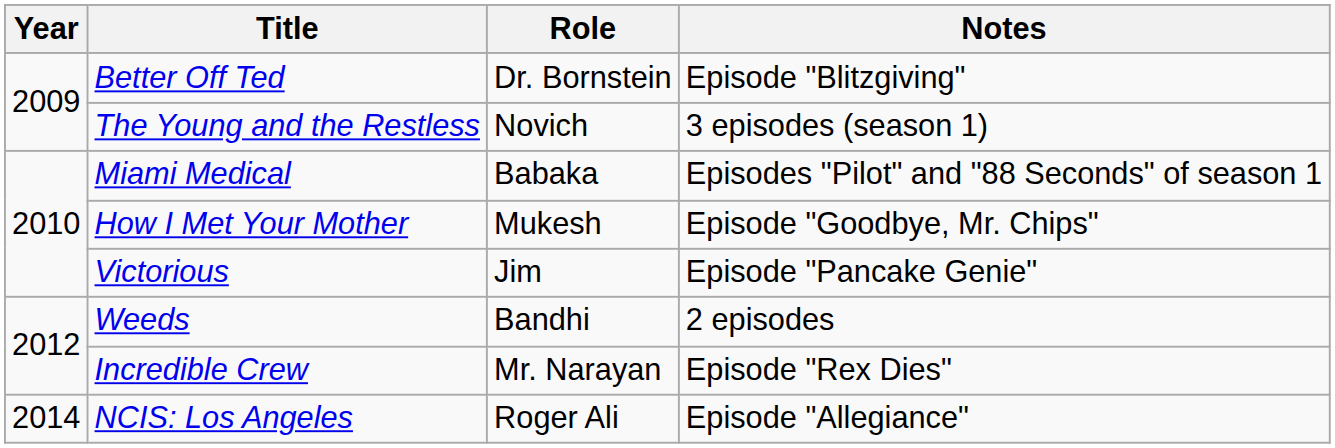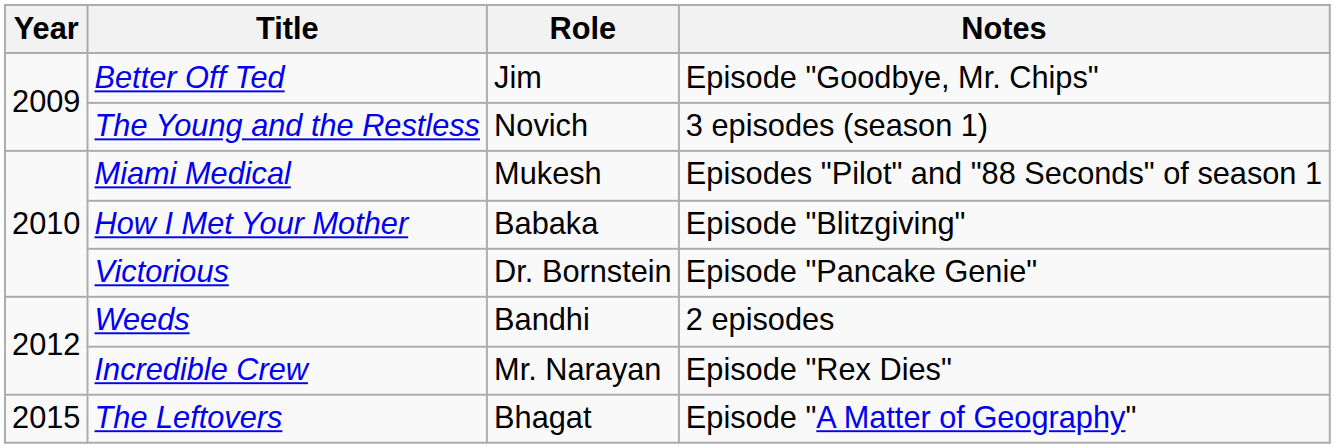Better Off Ted | Role: Dr. Bornstein -> Jim
Better Off Ted | Notes: Episode "Blitzgiving" -> Episode "Goodbye, Mr. Chips"
Miami Medical | Role: Babaka -> Mukesh
How I Met Your Mother | Role: Mukesh -> Babaka
How I Met Your Mother | Notes: Episode "Goodbye, Mr. Chips" -> Episode "Blitzgiving"
Victorious | Role: Jim -> Dr. Bornstein
- row: 2014 | NCIS: Los Angeles | Roger Ali | Episode "Allegiance"
+ row: 2015 | The Leftovers | Bhagat | Episode "A Matter of Geography"
